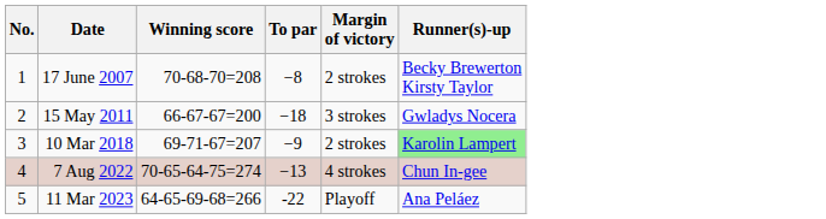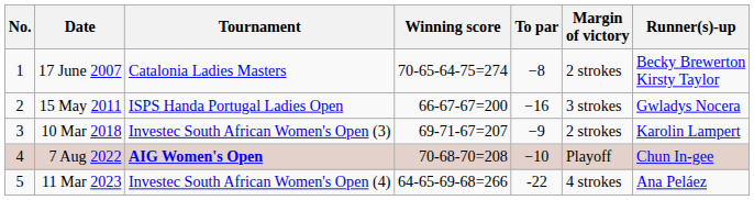+ column: Tournament | Catalonia Ladies Masters | ISPS Handa Portugal Ladies Open | Investec South African Women's Open (3) | AIG Women's Open | Investec South African Women's Open (4)
17 June 2007 | Winning score: 70-68-70=208 -> 70-65-64-75=274
15 May 2011 | To par: −18 -> −16
10 Mar 2018 | Runner(s)-up: lightgreen background -> no background
7 Aug 2022 | Winning score: 70-65-64-75=274 -> 70-68-70=208
7 Aug 2022 | To par: −13 -> −10
7 Aug 2022 | Margin of victory: 4 strokes -> Playoff
11 Mar 2023 | Margin of victory: Playoff -> 4 strokes
